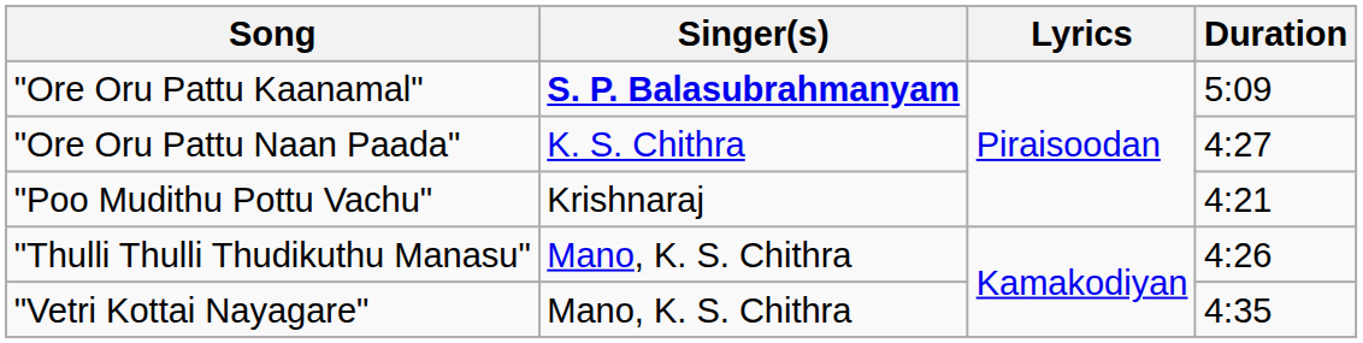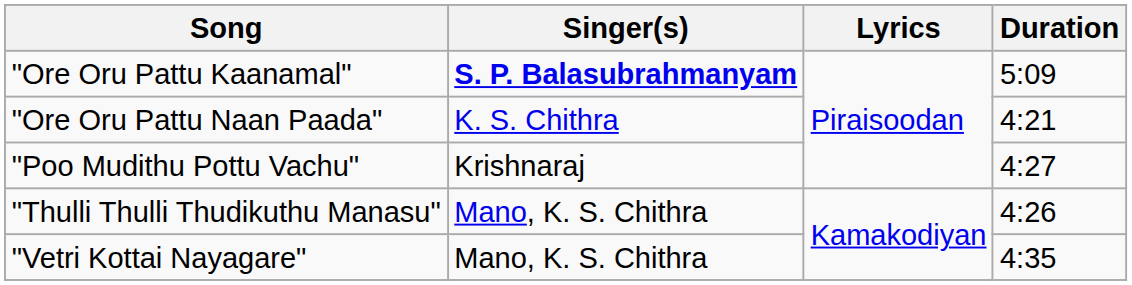"Ore Oru Pattu Naan Paada" | Duration: 4:27 -> 4:21
"Poo Mudithu Pottu Vachu" | Duration: 4:21 -> 4:27
